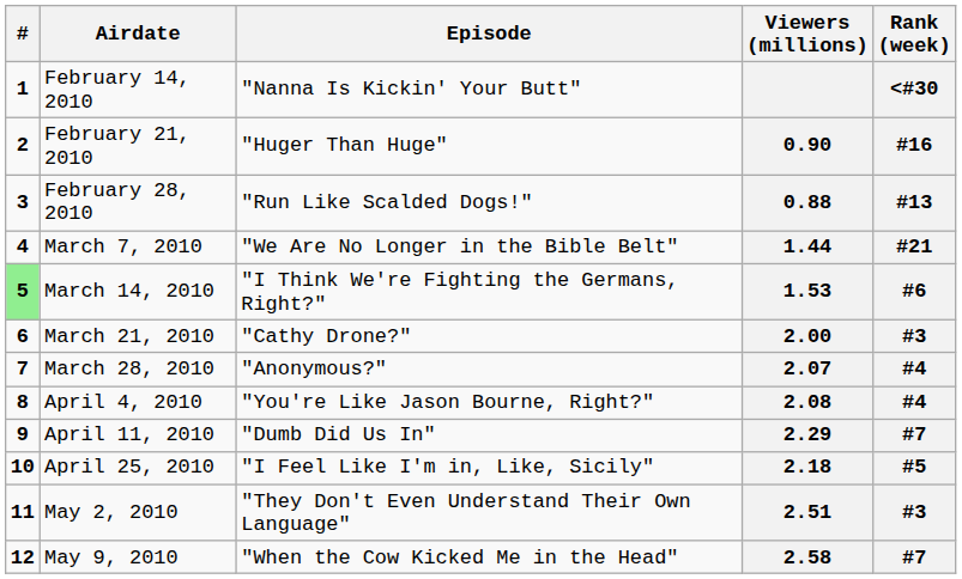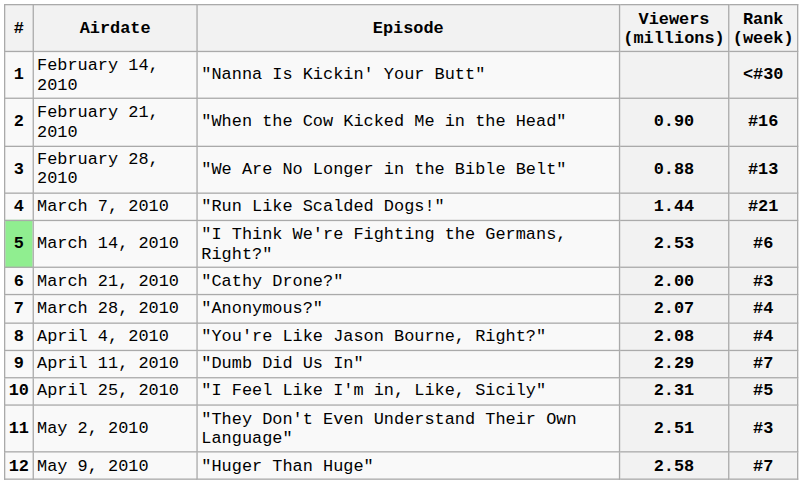February 21, 2010 | Episode: "Huger Than Huge" -> "When the Cow Kicked Me in the Head"
February 28, 2010 | Episode: "Run Like Scalded Dogs!" -> "We Are No Longer in the Bible Belt"
March 7, 2010 | Episode: "We Are No Longer in the Bible Belt" -> "Run Like Scalded Dogs!"
March 14, 2010 | Viewers (millions): 1.53 -> 2.53
April 25, 2010 | Viewers (millions): 2.18 -> 2.31
May 9, 2010 | Episode: "When the Cow Kicked Me in the Head" -> "Huger Than Huge"
